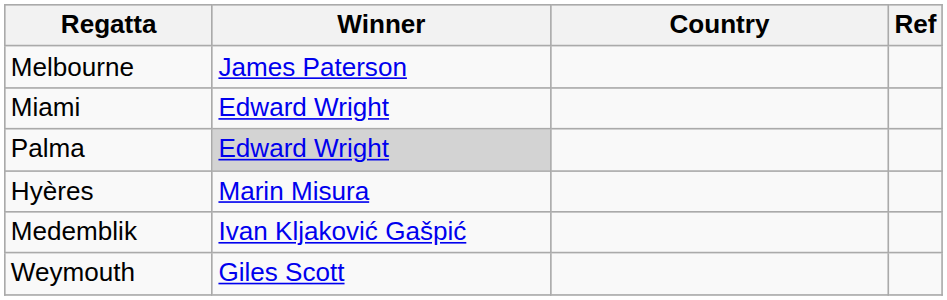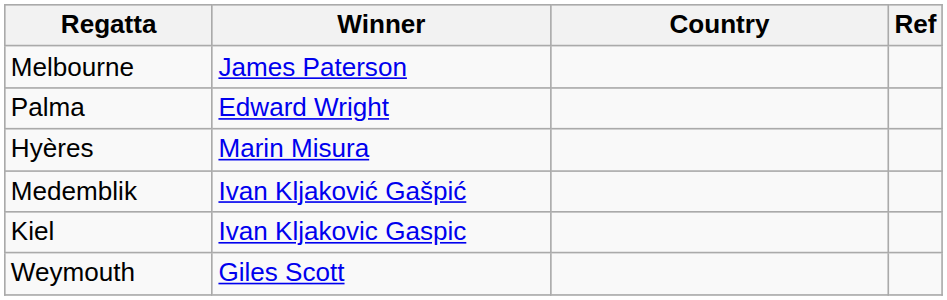- row: Miami | Edward Wright
Palma | Winner: lightgrey background -> no background
+ row: Kiel | Ivan Kljakovic Gaspic
